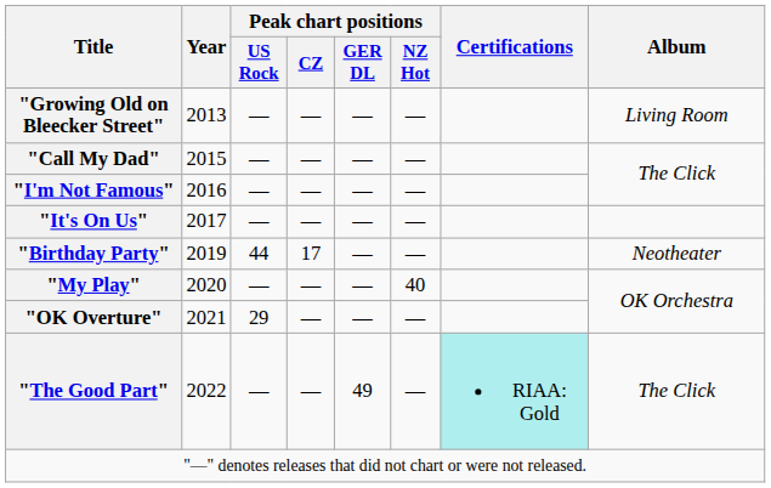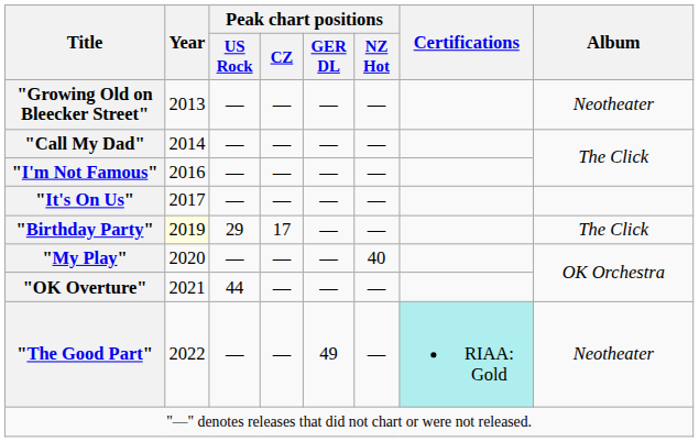"Growing Old on Bleecker Street" | Album: Living Room -> Neotheater
"Call My Dad" | Year: 2015 -> 2014
"Birthday Party" | Year: no background -> lightyellow background
"Birthday Party" | Peak chart positions / US Rock: 44 -> 29
"Birthday Party" | Album: Neotheater -> The Click
"OK Overture" | Peak chart positions / US Rock: 29 -> 44
"The Good Part" | Album: The Click -> Neotheater
